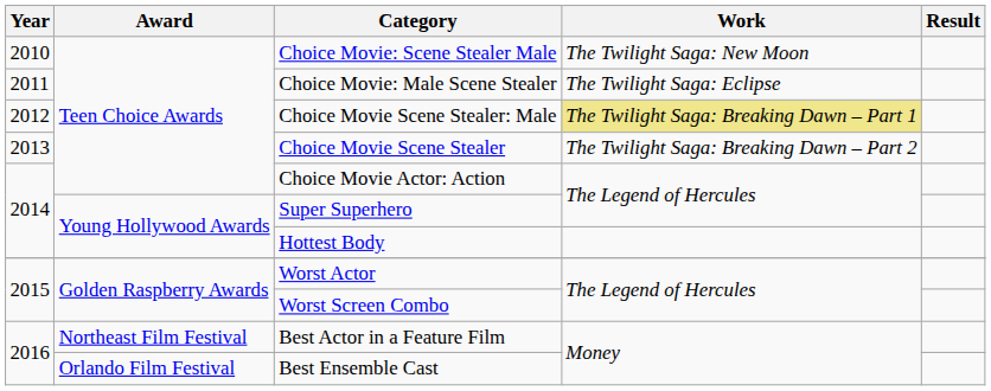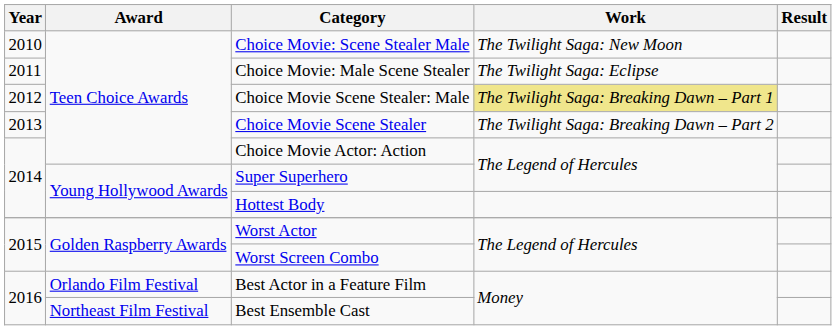Best Actor in a Feature Film | Award: Northeast Film Festival -> Orlando Film Festival
Best Ensemble Cast | Award: Orlando Film Festival -> Northeast Film Festival
